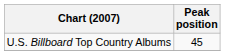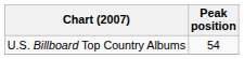U.S. Billboard Top Country Albums | Peak position: 45 -> 54
